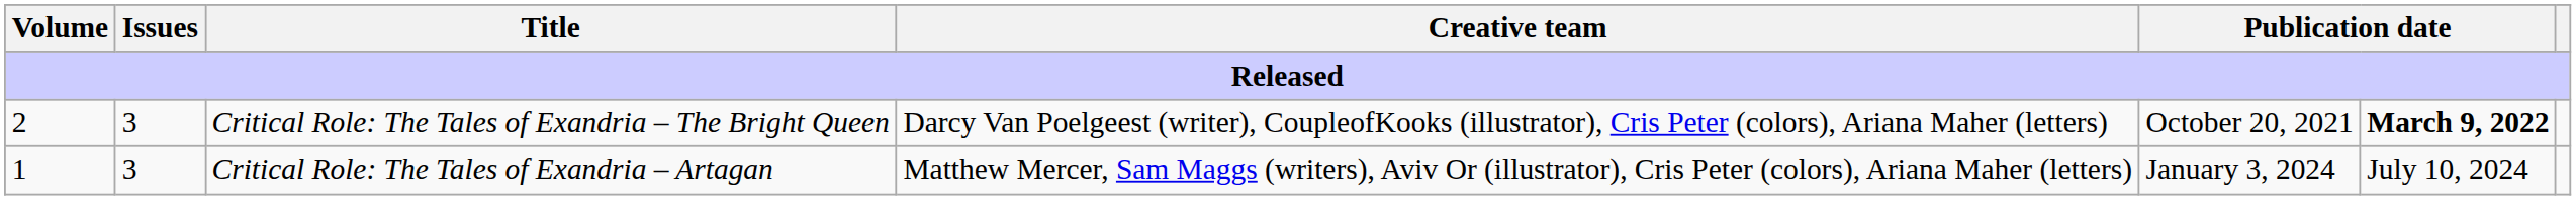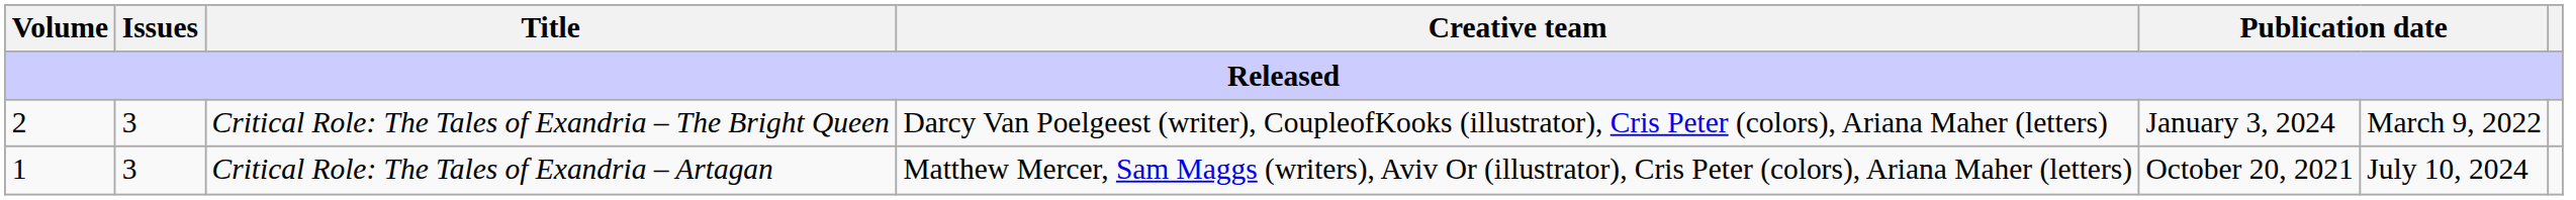Critical Role: The Tales of Exandria – The Bright Queen | column 5: October 20, 2021 -> January 3, 2024
Critical Role: The Tales of Exandria – The Bright Queen | column 6: bold -> normal
Critical Role: The Tales of Exandria – Artagan | column 5: January 3, 2024 -> October 20, 2021
